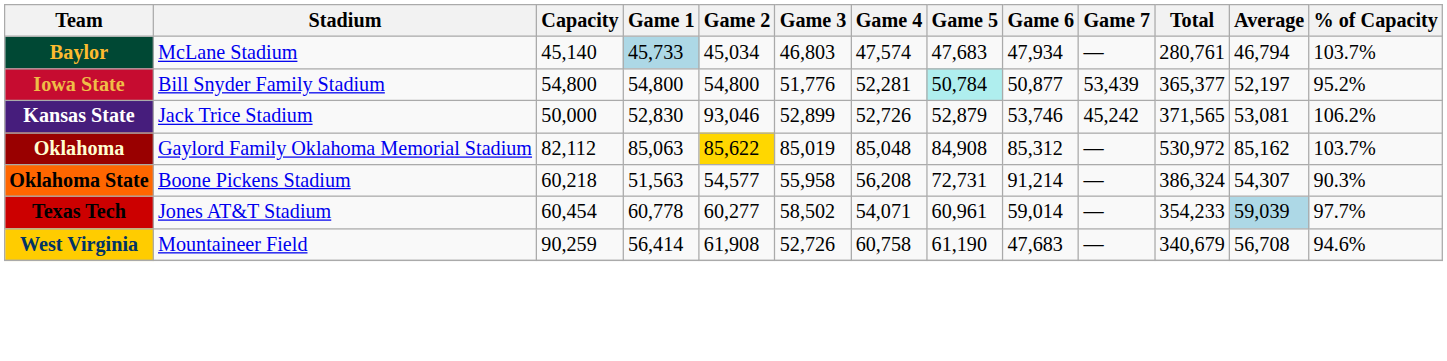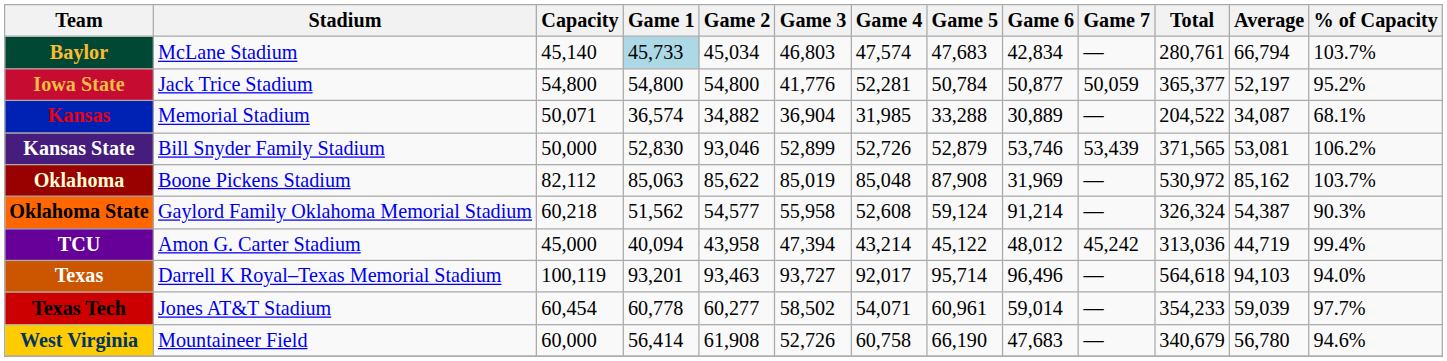Baylor | Game 6: 47,934 -> 42,834
Baylor | Average: 46,794 -> 66,794
Iowa State | Stadium: Bill Snyder Family Stadium -> Jack Trice Stadium
Iowa State | Game 3: 51,776 -> 41,776
Iowa State | Game 5: paleturquoise background -> no background
Iowa State | Game 7: 53,439 -> 50,059
+ row: Kansas | Memorial Stadium | 50,071 | 36,574 | 34,882 | 36,904 | 31,985 | 33,288 | 30,889 | — | 204,522 | 34,087 | 68.1%
Kansas State | Stadium: Jack Trice Stadium -> Bill Snyder Family Stadium
Kansas State | Game 7: 45,242 -> 53,439
Oklahoma | Stadium: Gaylord Family Oklahoma Memorial Stadium -> Boone Pickens Stadium
Oklahoma | Game 2: gold background -> no background
Oklahoma | Game 5: 84,908 -> 87,908
Oklahoma | Game 6: 85,312 -> 31,969
Oklahoma State | Stadium: Boone Pickens Stadium -> Gaylord Family Oklahoma Memorial Stadium
Oklahoma State | Game 1: 51,563 -> 51,562
Oklahoma State | Game 4: 56,208 -> 52,608
Oklahoma State | Game 5: 72,731 -> 59,124
Oklahoma State | Total: 386,324 -> 326,324
Oklahoma State | Average: 54,307 -> 54,387
+ row: TCU | Amon G. Carter Stadium | 45,000 | 40,094 | 43,958 | 47,394 | 43,214 | 45,122 | 48,012 | 45,242 | 313,036 | 44,719 | 99.4%
+ row: Texas | Darrell K Royal–Texas Memorial Stadium | 100,119 | 93,201 | 93,463 | 93,727 | 92,017 | 95,714 | 96,496 | — | 564,618 | 94,103 | 94.0%
Texas Tech | Average: lightblue background -> no background
West Virginia | Capacity: 90,259 -> 60,000
West Virginia | Game 5: 61,190 -> 66,190
West Virginia | Average: 56,708 -> 56,780
